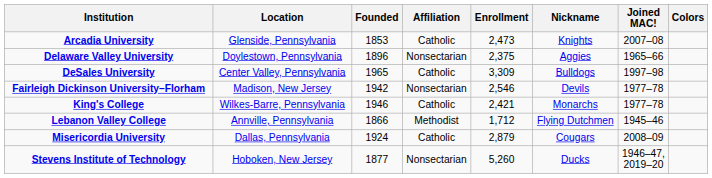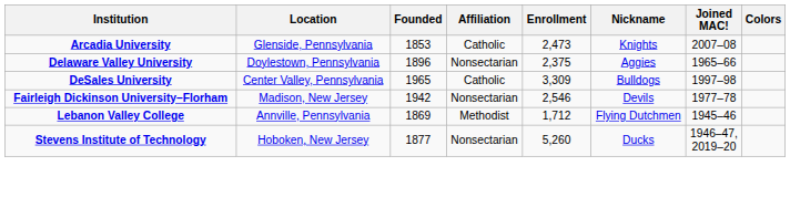- row: King's College | Wilkes-Barre, Pennsylvania | 1946 | Catholic | 2,421 | Monarchs | 1977–78
Lebanon Valley College | Founded: 1866 -> 1869
- row: Misericordia University | Dallas, Pennsylvania | 1924 | Catholic | 2,879 | Cougars | 2008–09
